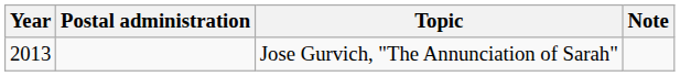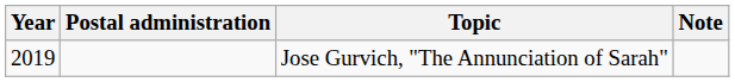Jose Gurvich, "The Annunciation of Sarah" | Year: 2013 -> 2019
